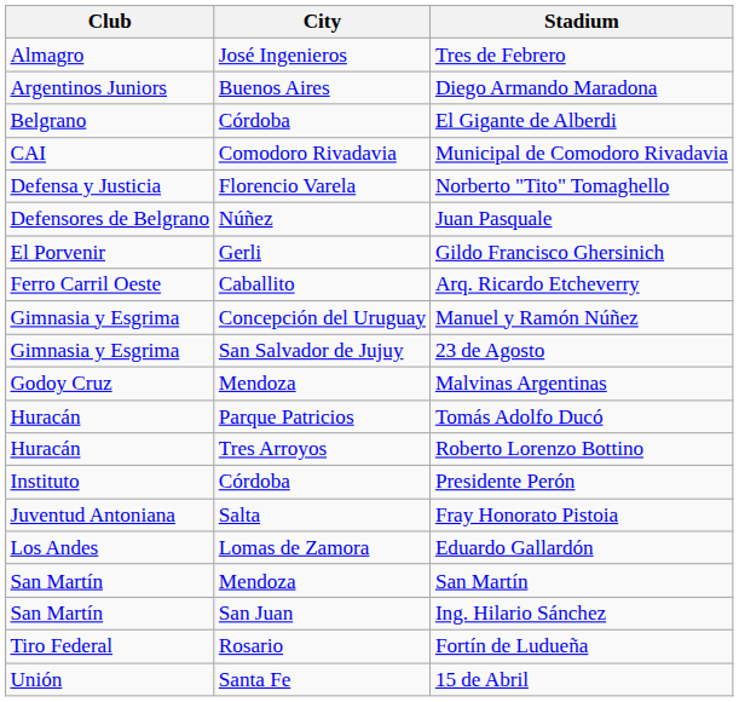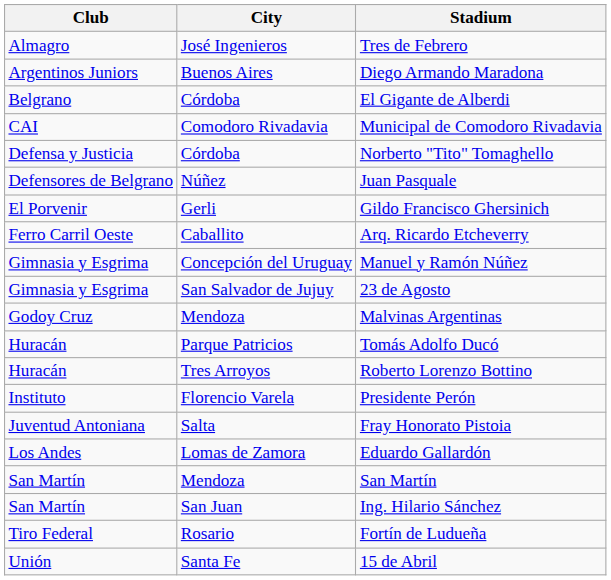Norberto "Tito" Tomaghello | City: Florencio Varela -> Córdoba
Presidente Perón | City: Córdoba -> Florencio Varela
